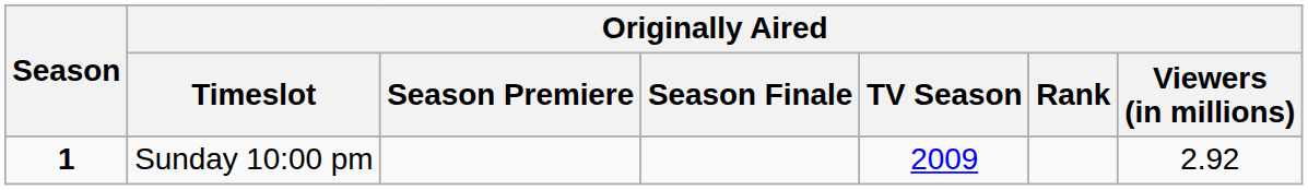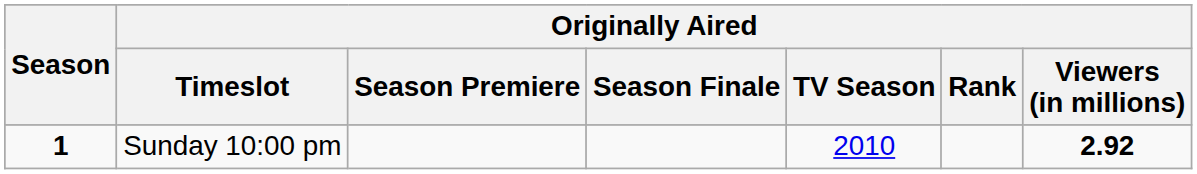Sunday 10:00 pm | Originally Aired / TV Season: 2009 -> 2010
Sunday 10:00 pm | Originally Aired / Viewers (in millions): normal -> bold
